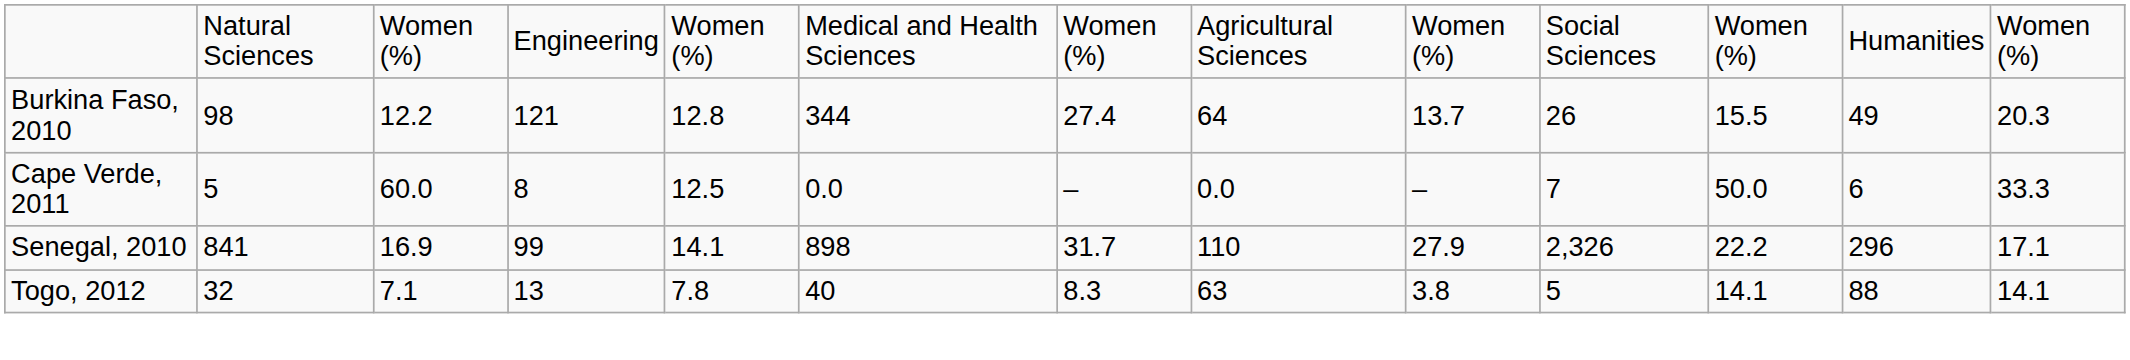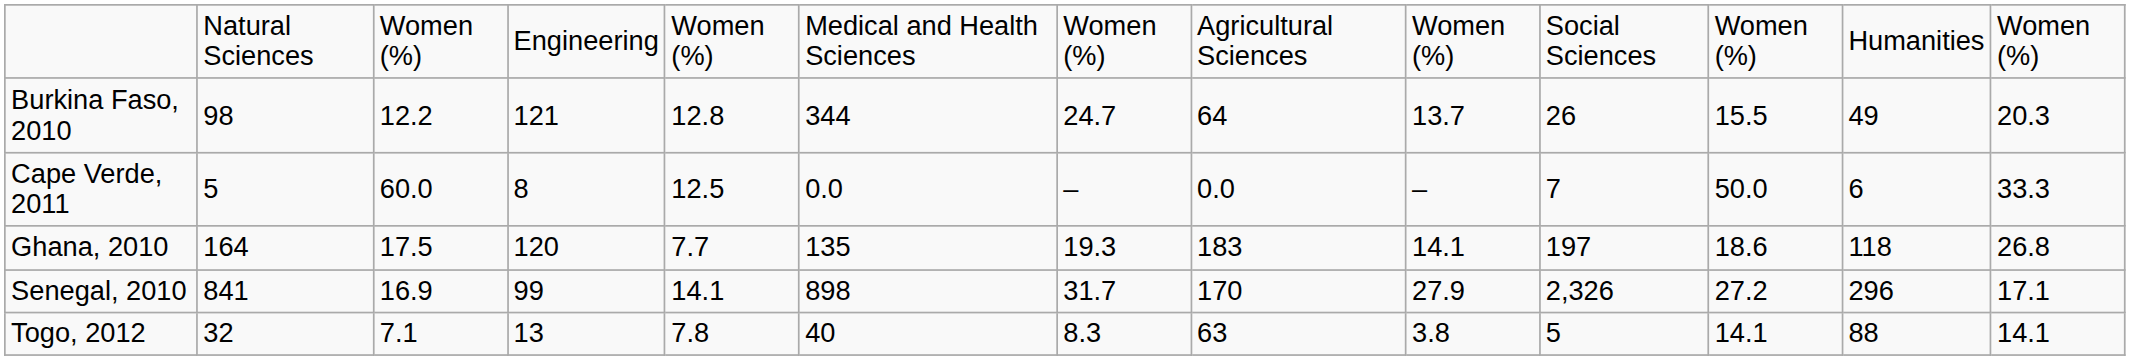Burkina Faso, 2010 | column 7: 27.4 -> 24.7
+ row: Ghana, 2010 | 164 | 17.5 | 120 | 7.7 | 135 | 19.3 | 183 | 14.1 | 197 | 18.6 | 118 | 26.8
Senegal, 2010 | column 8: 110 -> 170
Senegal, 2010 | column 11: 22.2 -> 27.2
